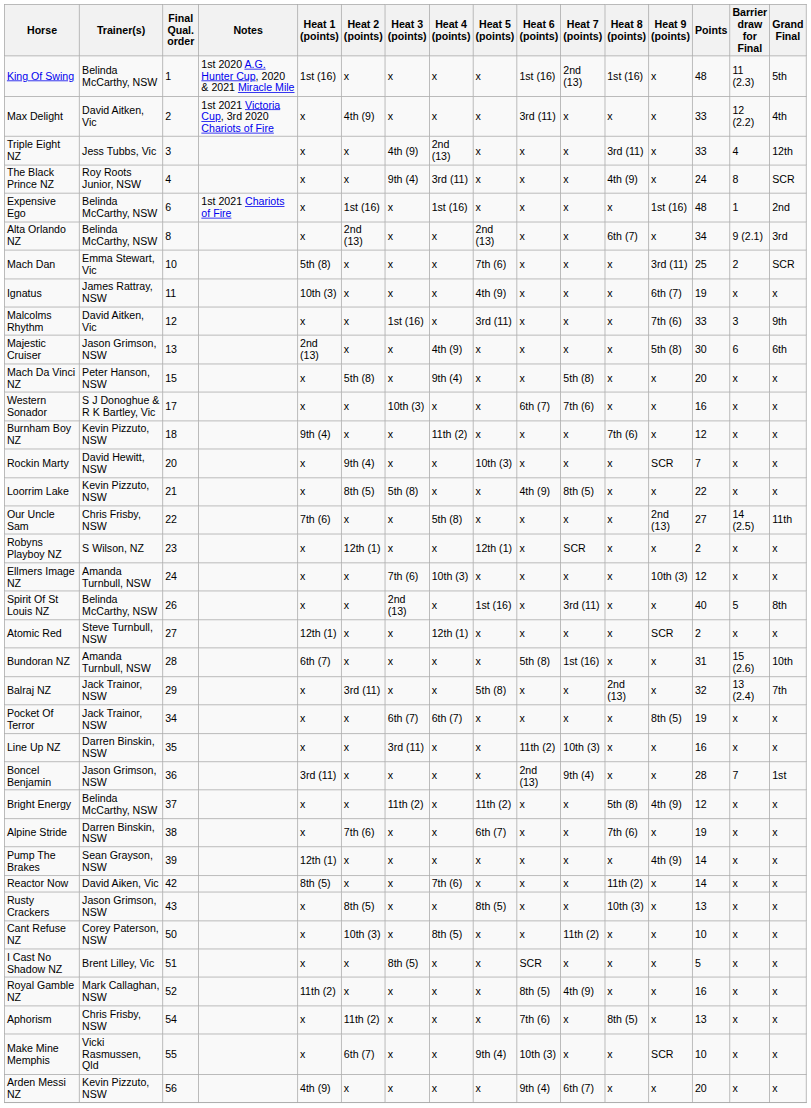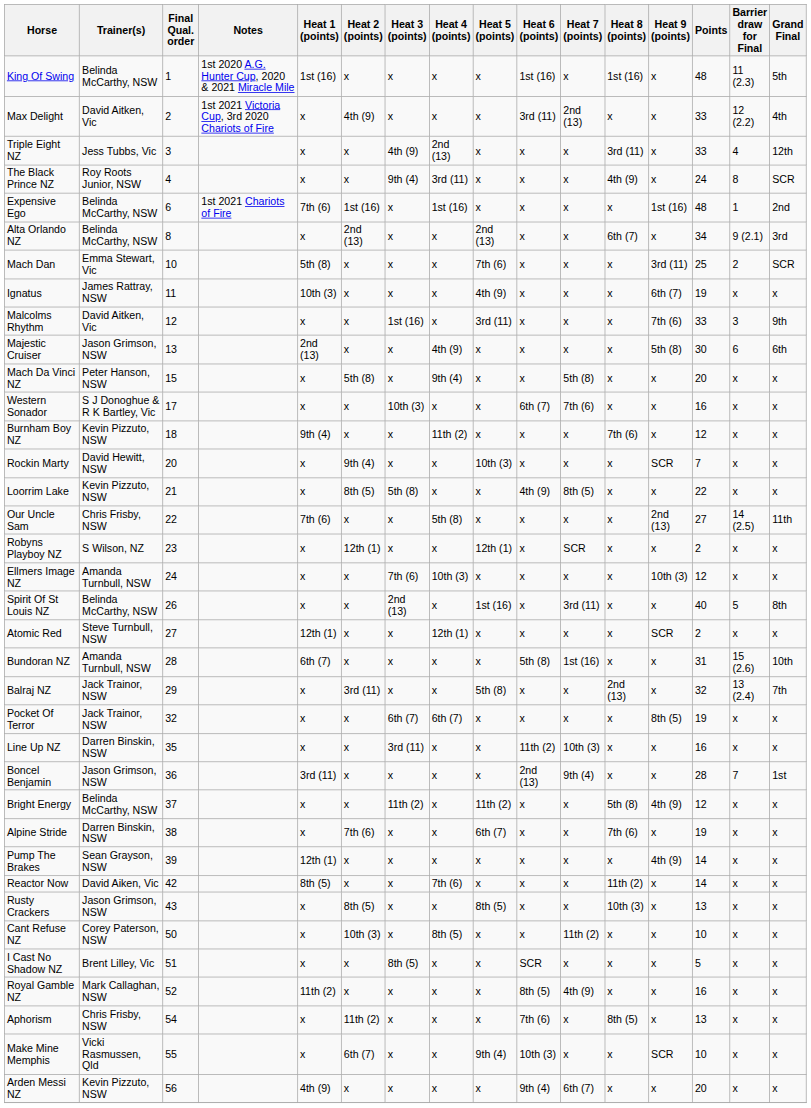King Of Swing | Heat 7 (points): 2nd (13) -> x
Max Delight | Heat 7 (points): x -> 2nd (13)
Expensive Ego | Heat 1 (points): x -> 7th (6)
Pocket Of Terror | Final Qual. order: 34 -> 32
